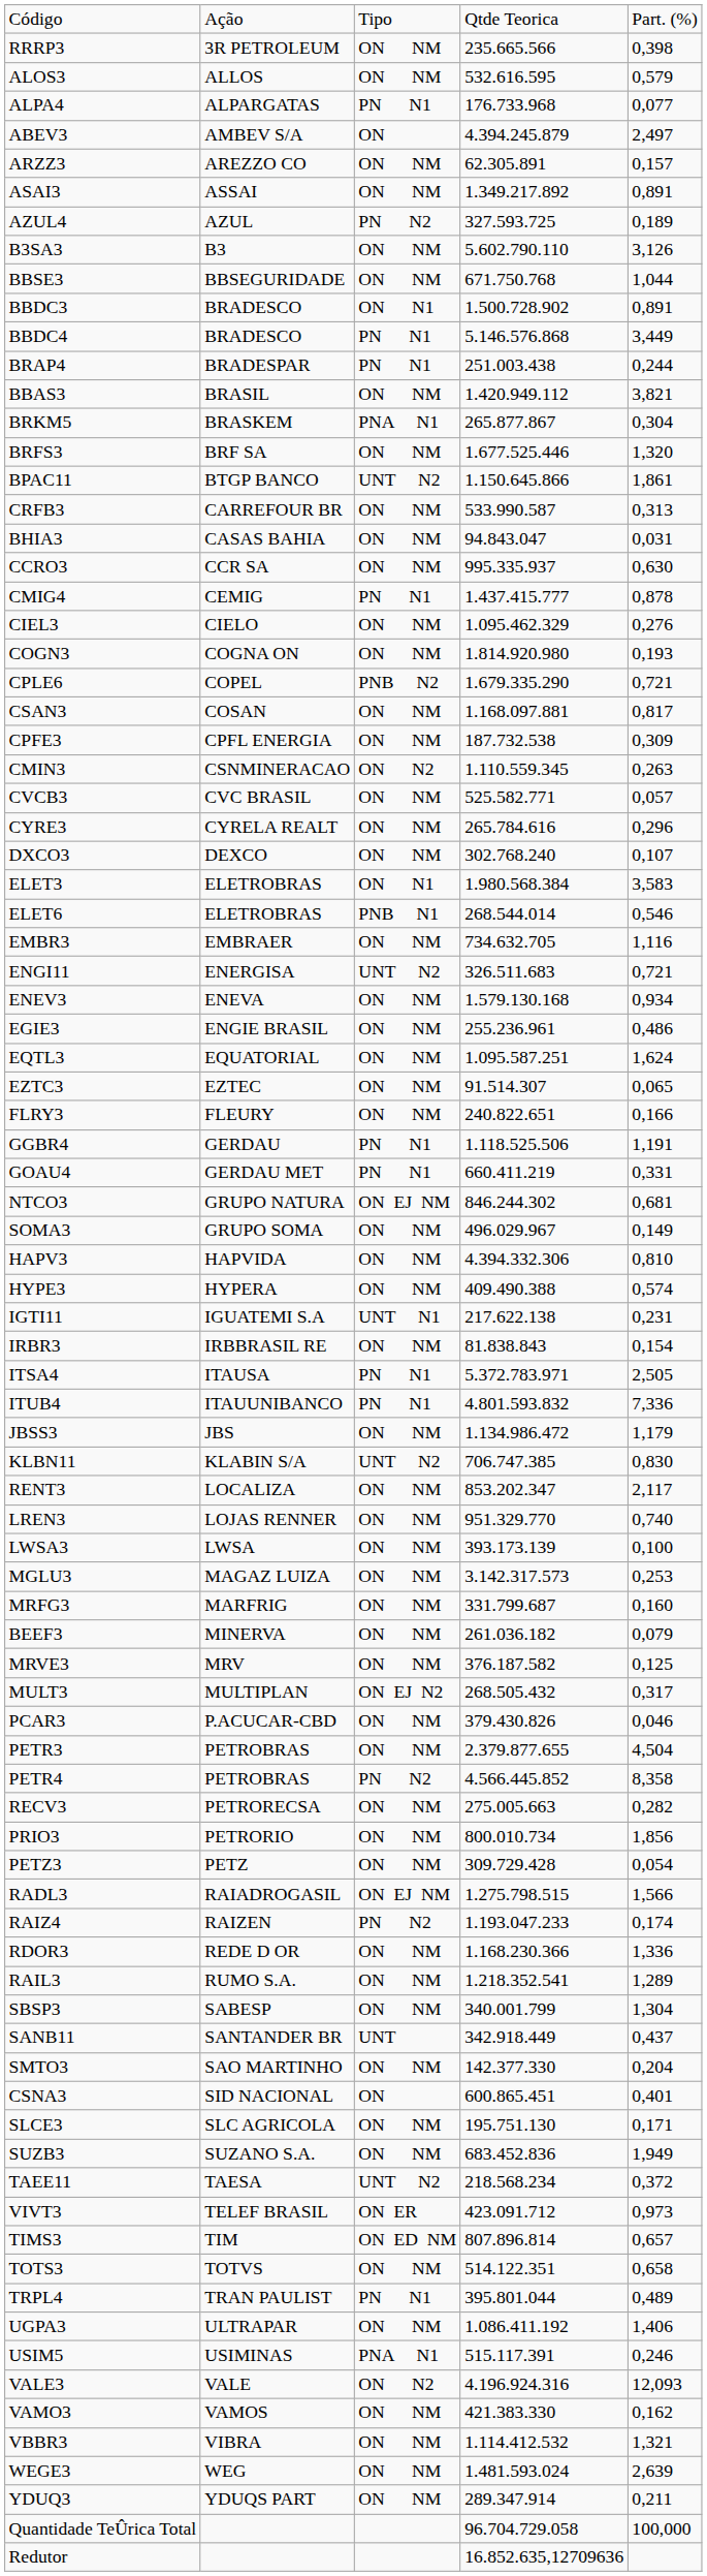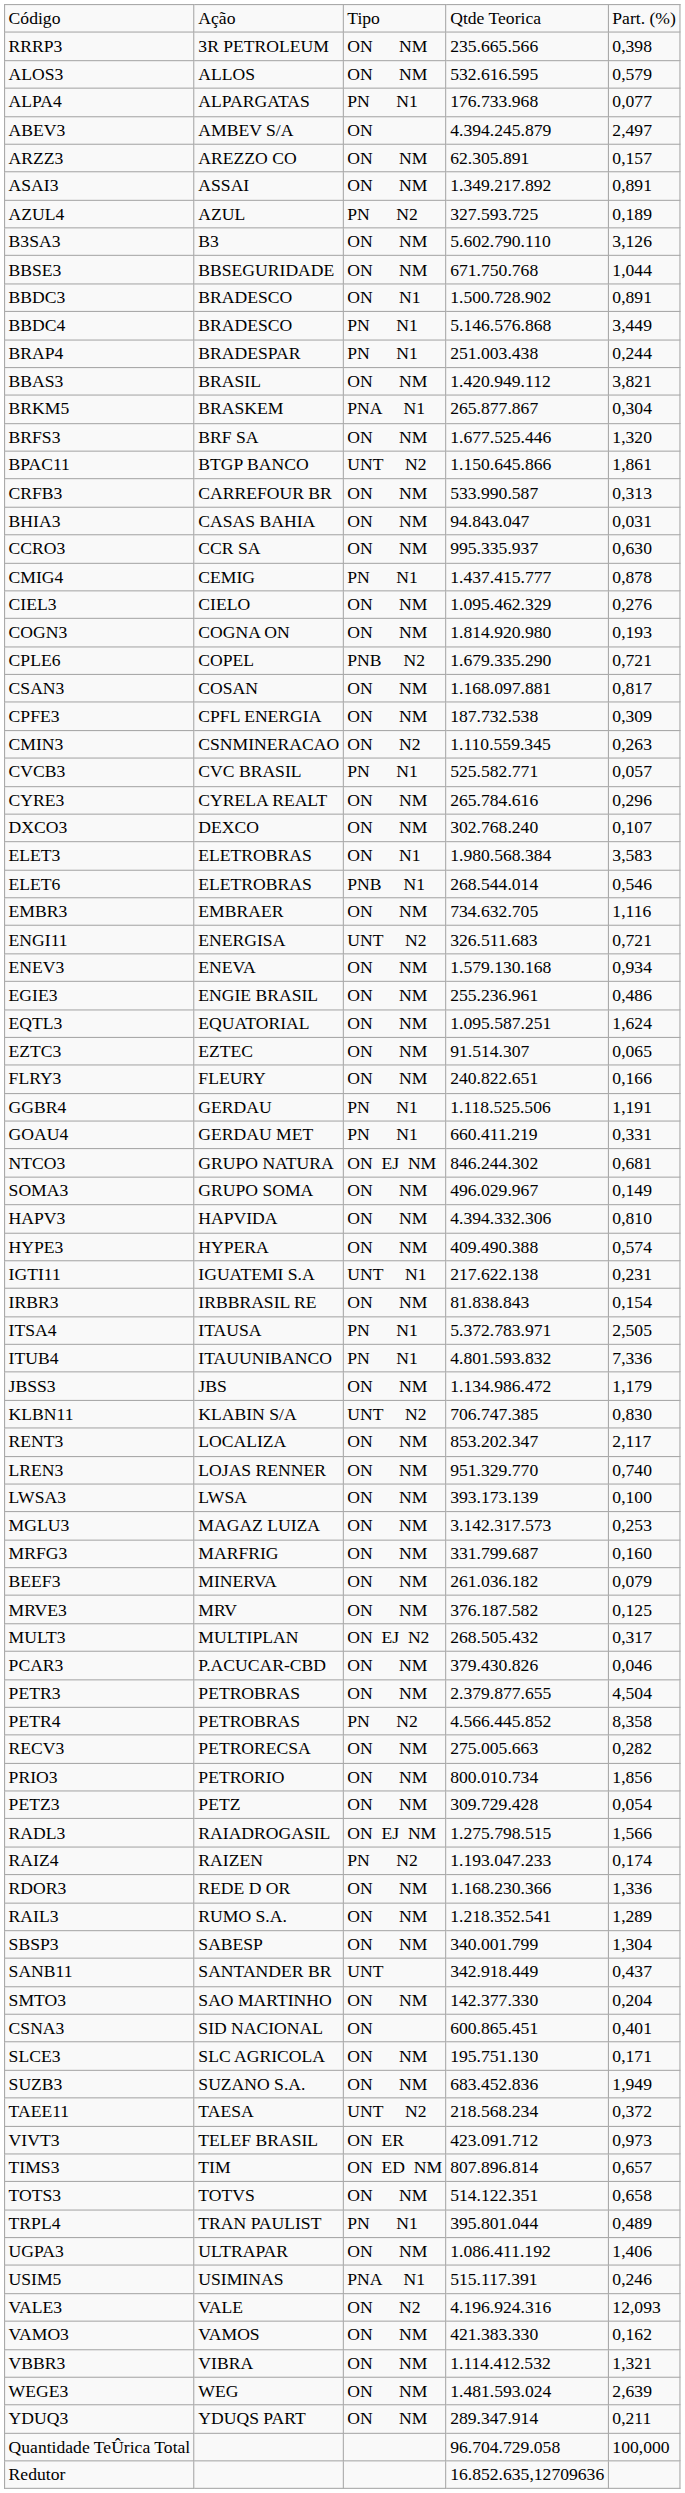CVCB3 | column 3: ON NM -> PN N1
